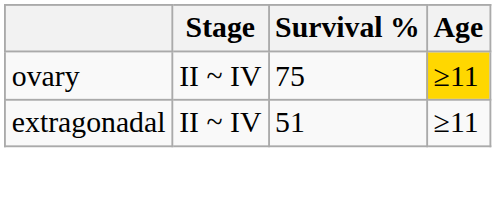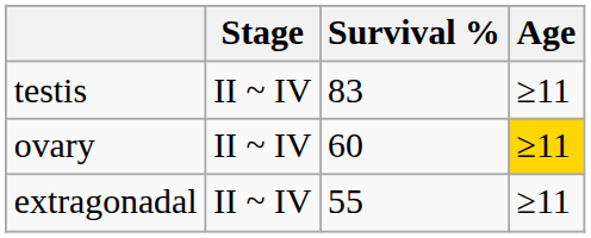+ row: testis | II ~ IV | 83 | ≥11
ovary | Survival %: 75 -> 60
extragonadal | Survival %: 51 -> 55
